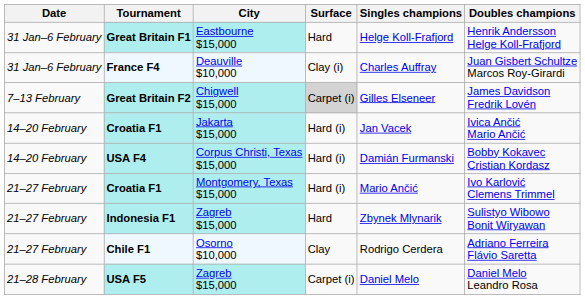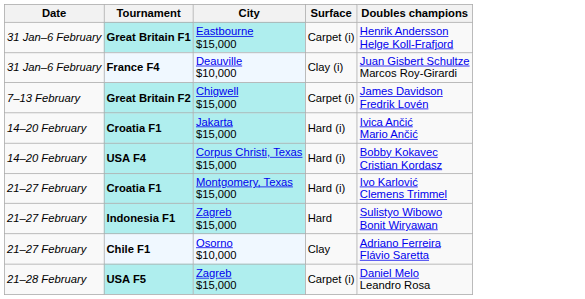- column: Singles champions | Helge Koll-Frafjord | Charles Auffray | Gilles Elseneer | Jan Vacek | Damián Furmanski | Mario Ančić | Zbynek Mlynarik | Rodrigo Cerdera | Daniel Melo
Great Britain F1 | Surface: Hard -> Carpet (i)
Great Britain F2 | Surface: lightgrey background -> no background
